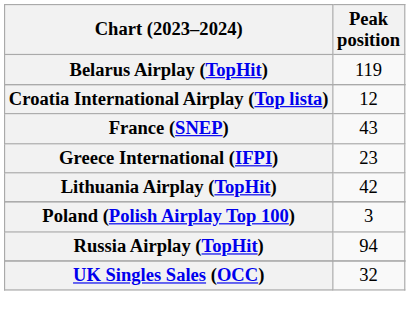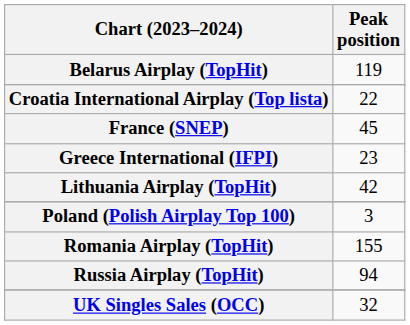Croatia International Airplay (Top lista) | Peak position: 12 -> 22
France (SNEP) | Peak position: 43 -> 45
+ row: Romania Airplay (TopHit) | 155
